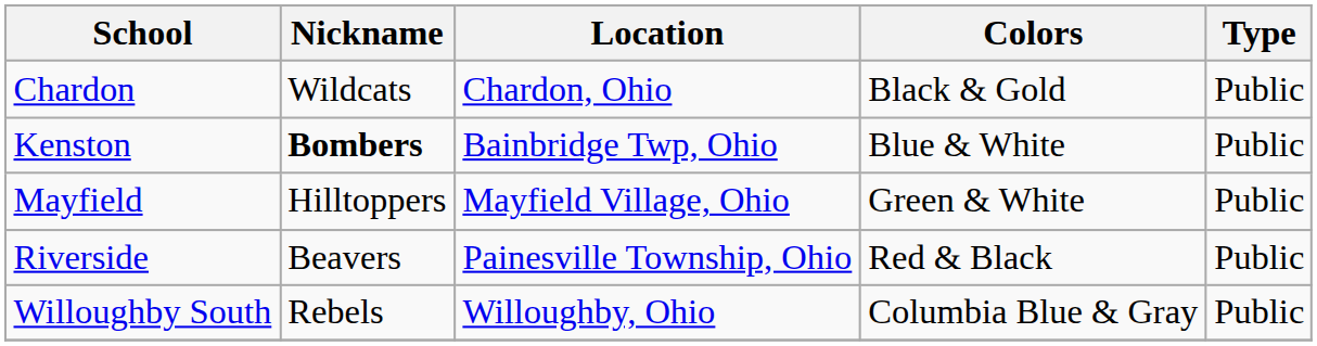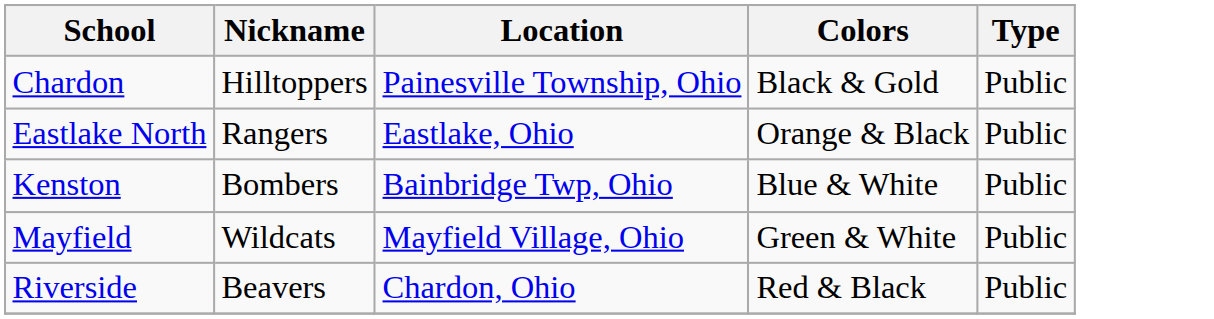Chardon | Nickname: Wildcats -> Hilltoppers
Chardon | Location: Chardon, Ohio -> Painesville Township, Ohio
+ row: Eastlake North | Rangers | Eastlake, Ohio | Orange & Black | Public
Kenston | Nickname: bold -> normal
Mayfield | Nickname: Hilltoppers -> Wildcats
Riverside | Location: Painesville Township, Ohio -> Chardon, Ohio
- row: Willoughby South | Rebels | Willoughby, Ohio | Columbia Blue & Gray | Public
